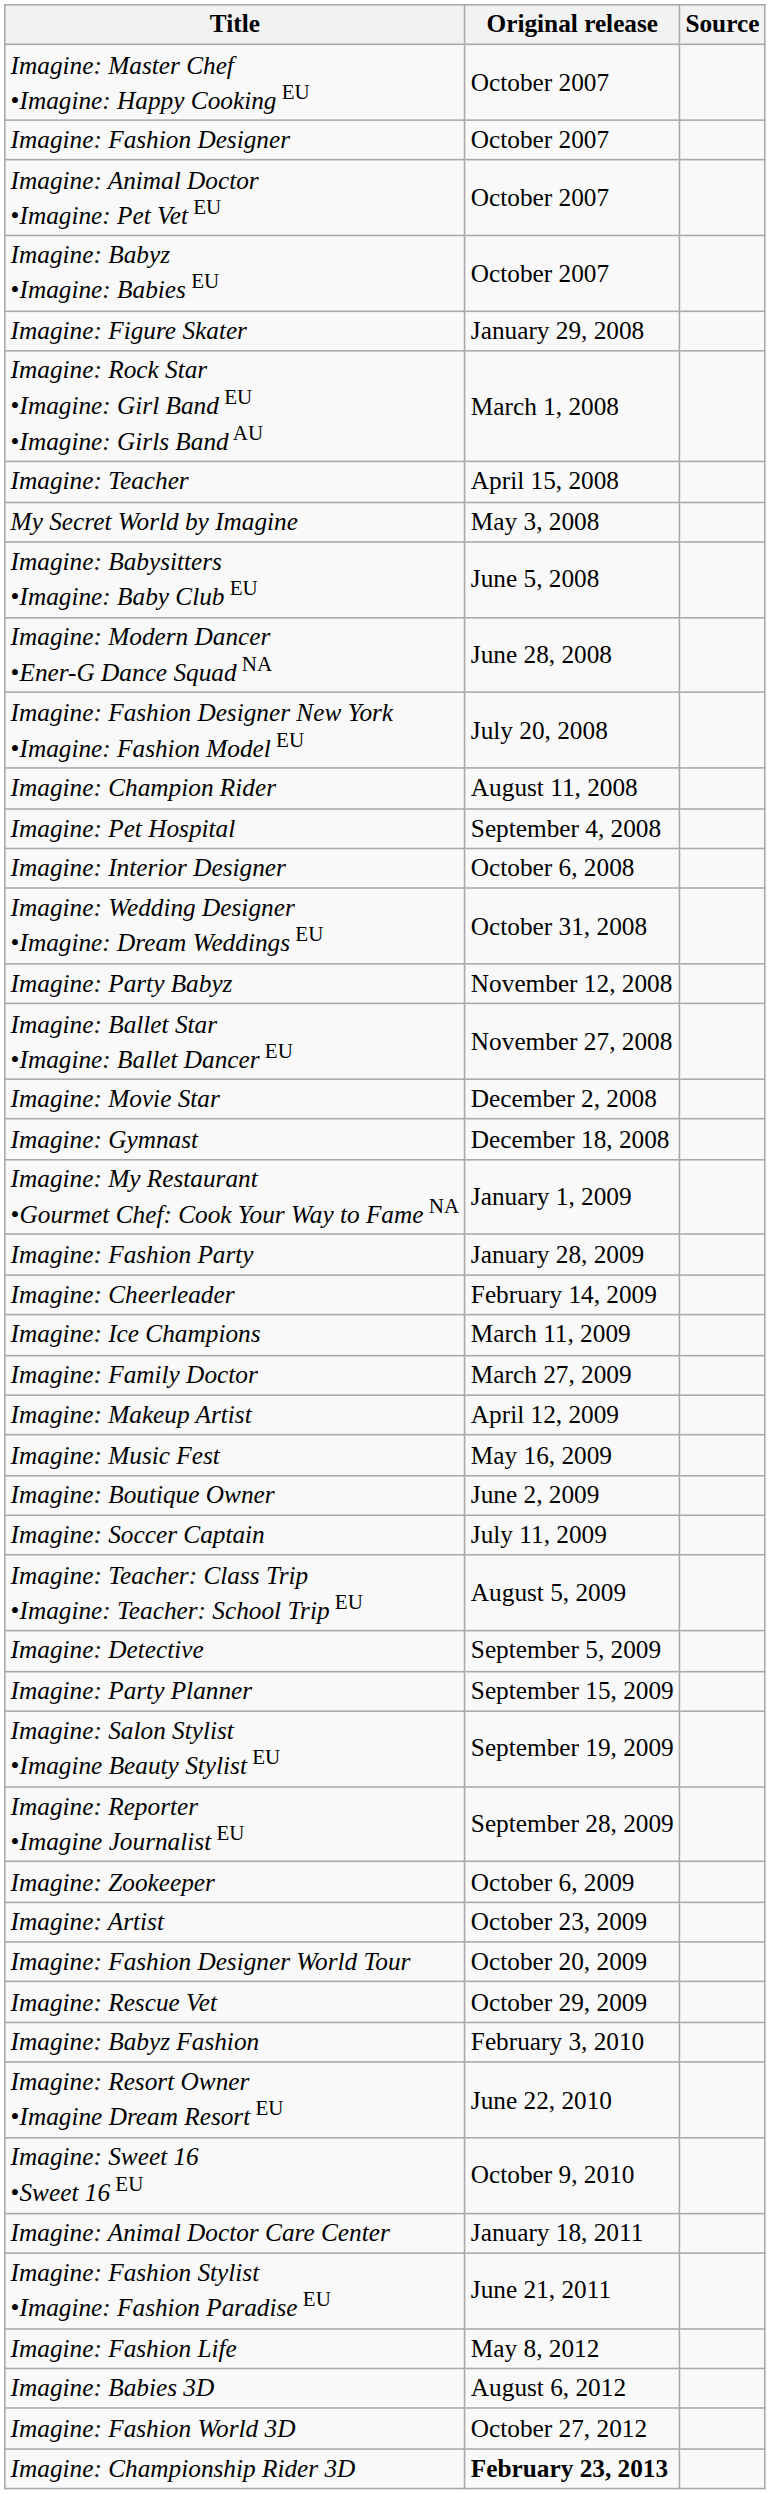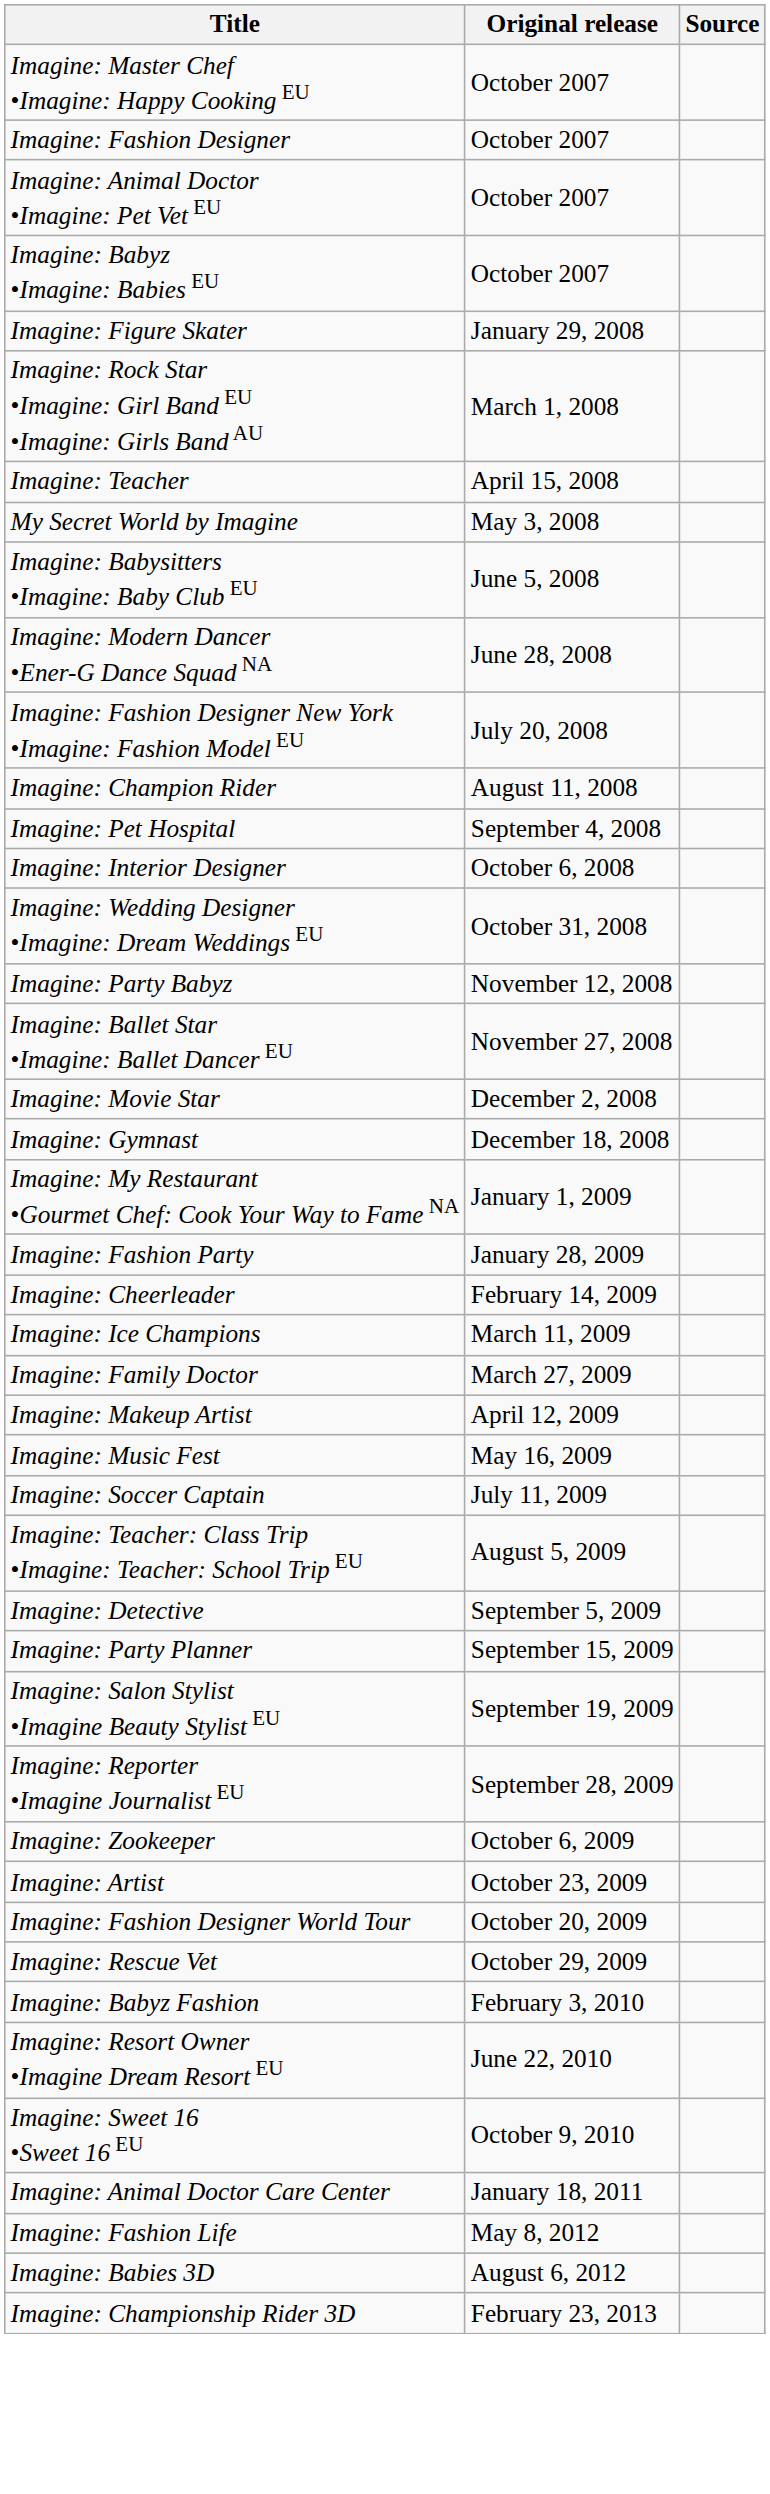- row: Imagine: Boutique Owner | June 2, 2009
- row: Imagine: Fashion Stylist •Imagine: Fashion Paradise EU | June 21, 2011
- row: Imagine: Fashion World 3D | October 27, 2012
Imagine: Championship Rider 3D | Original release: bold -> normal
